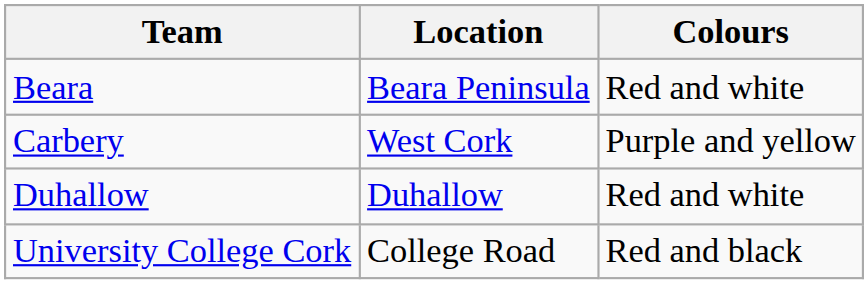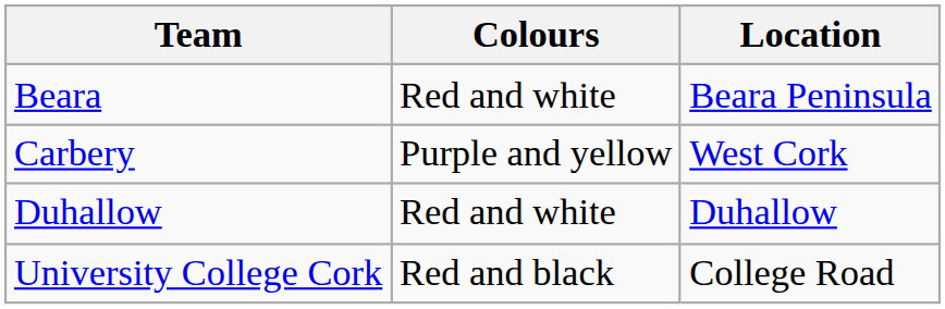columns swapped: Location <-> Colours
